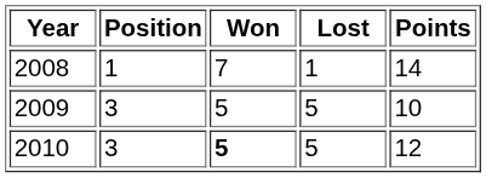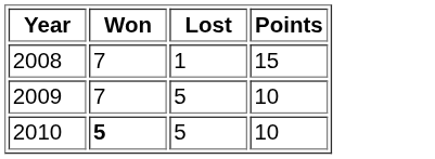- column: Position | 1 | 3 | 3
2008 | Points: 14 -> 15
2009 | Won: 5 -> 7
2010 | Points: 12 -> 10
